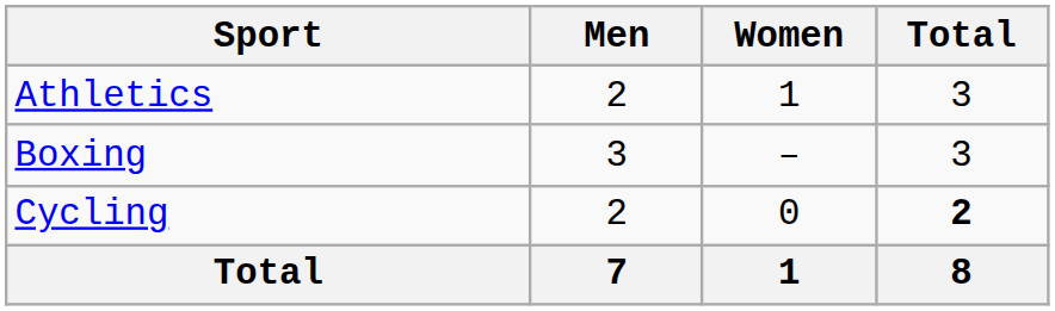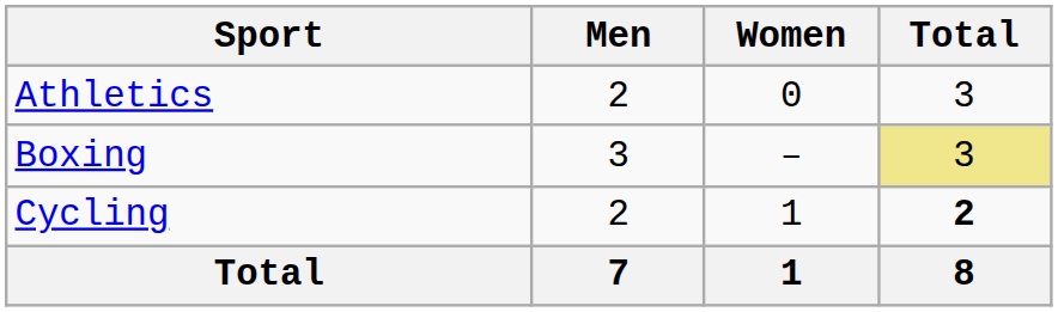Athletics | Women: 1 -> 0
Boxing | Total: no background -> khaki background
Cycling | Women: 0 -> 1
